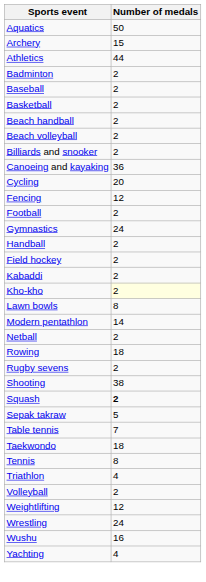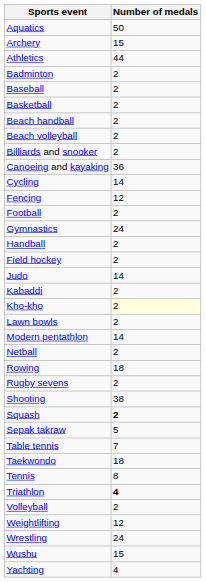Cycling | Number of medals: 20 -> 14
+ row: Judo | 14
Lawn bowls | Number of medals: 8 -> 2
Triathlon | Number of medals: normal -> bold
Wushu | Number of medals: 16 -> 15
